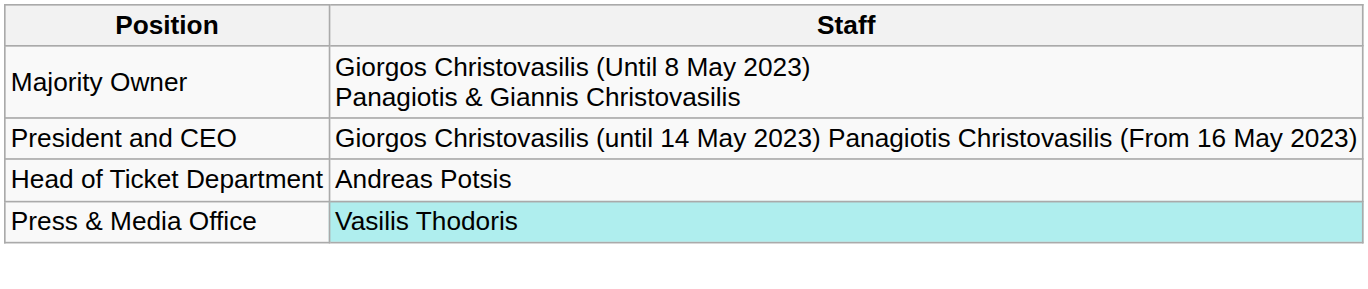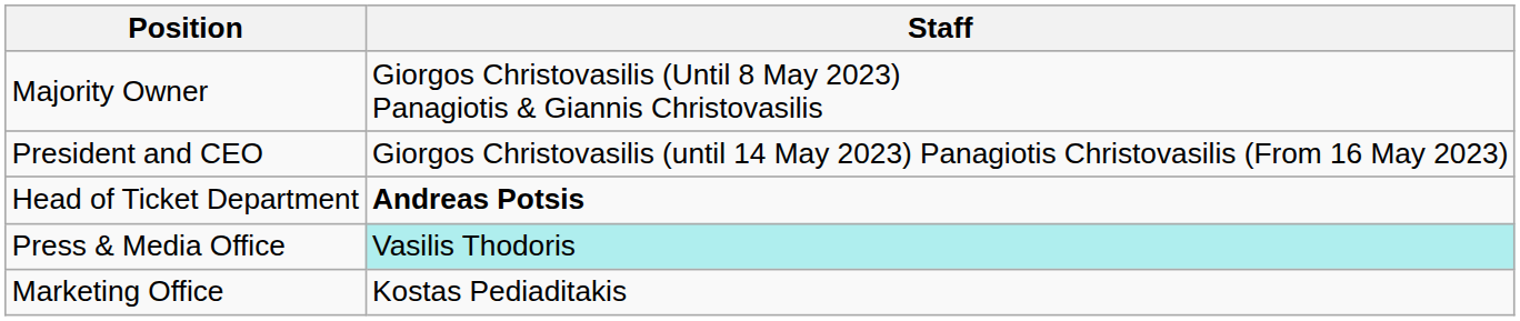Head of Ticket Department | Staff: normal -> bold
+ row: Marketing Office | Kostas Pediaditakis
